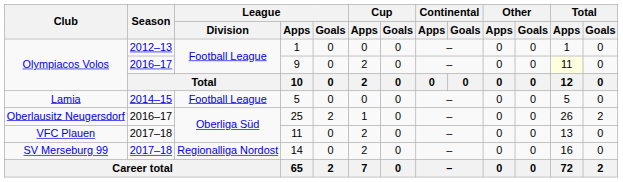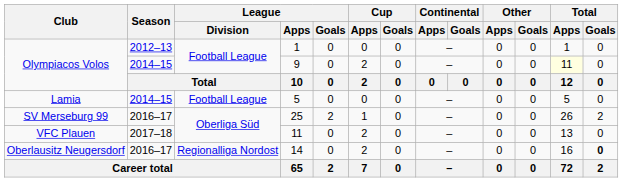9 | Season: 2016–17 -> 2014–15
25 | Club: Oberlausitz Neugersdorf -> SV Merseburg 99
14 | Club: SV Merseburg 99 -> Oberlausitz Neugersdorf
14 | Season: 2017–18 -> 2016–17
14 | Total / Goals: normal -> bold
